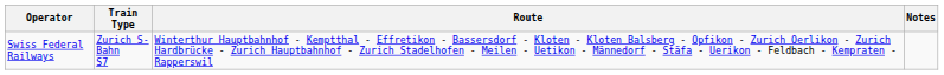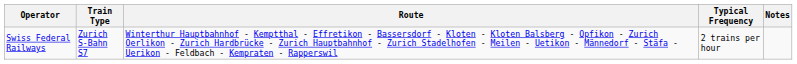+ column: Typical Frequency | 2 trains per hour
